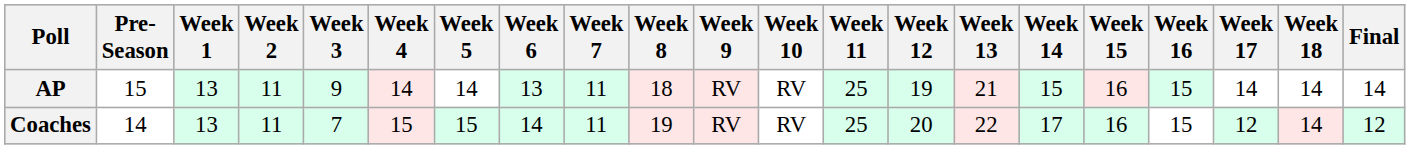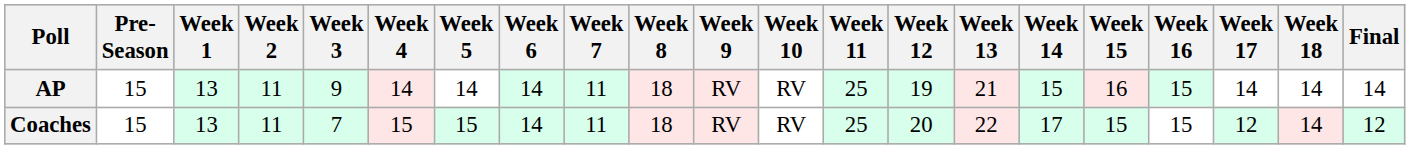AP | Week 6: 13 -> 14
Coaches | Pre- Season: 14 -> 15
Coaches | Week 8: 19 -> 18
Coaches | Week 15: 16 -> 15
